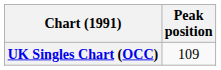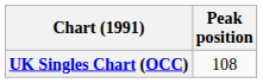UK Singles Chart (OCC) | Peak position: 109 -> 108
